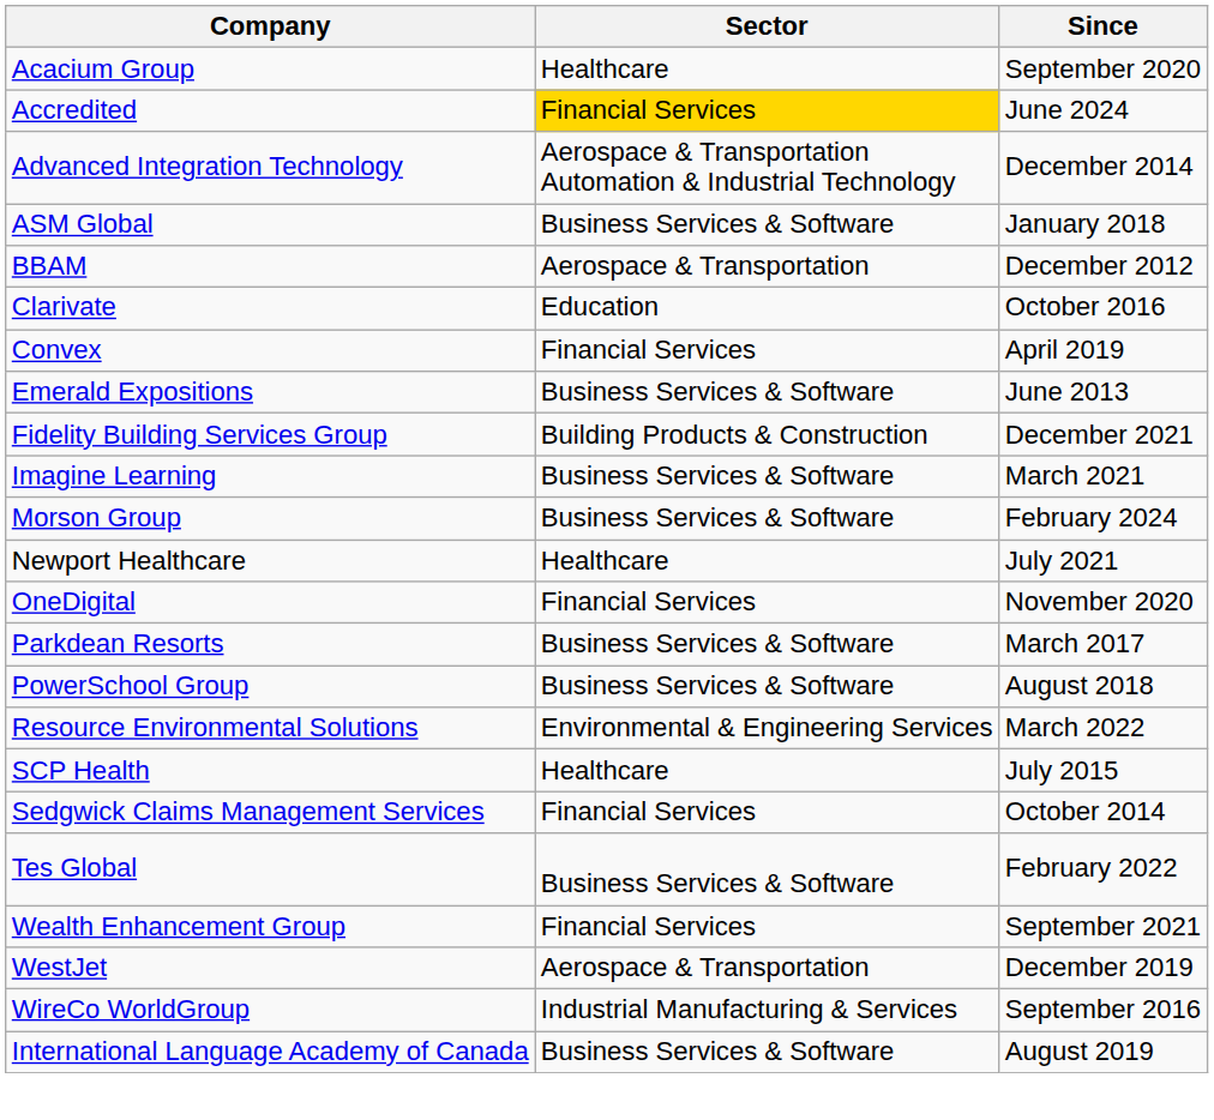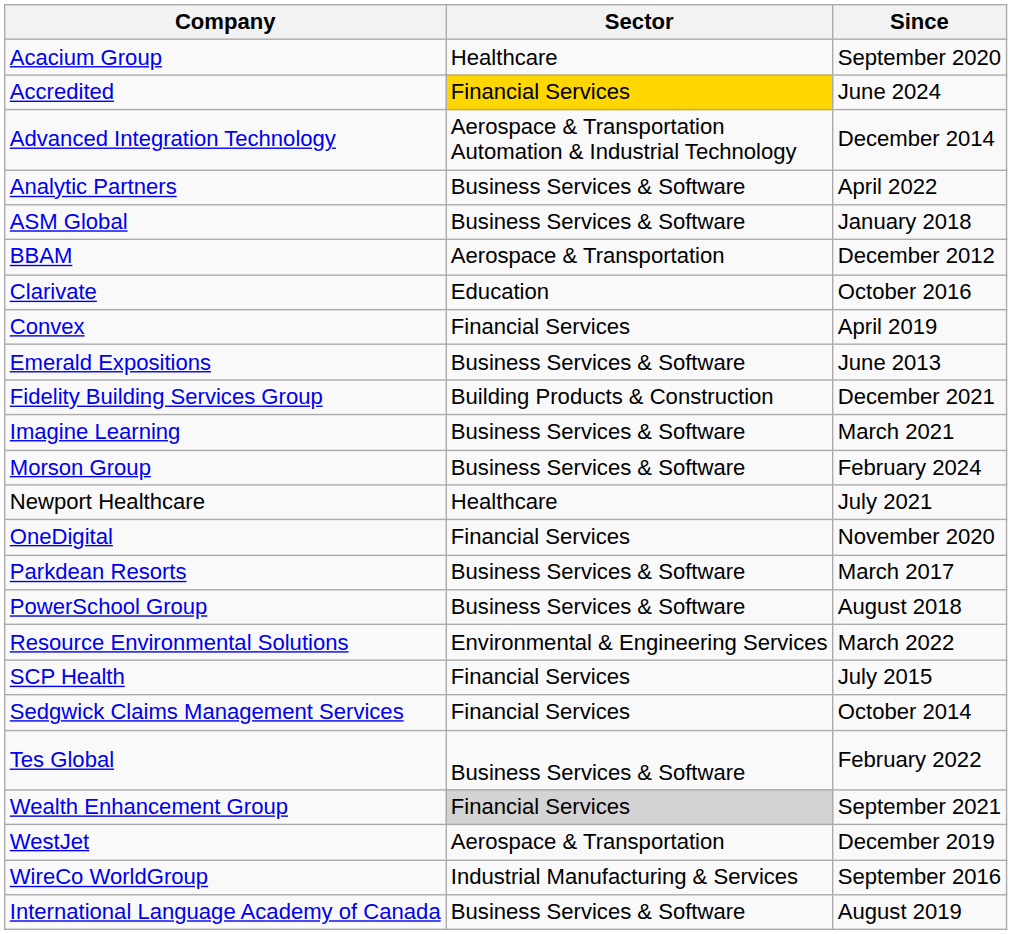+ row: Analytic Partners | Business Services & Software | April 2022
SCP Health | Sector: Healthcare -> Financial Services
Wealth Enhancement Group | Sector: no background -> lightgrey background
